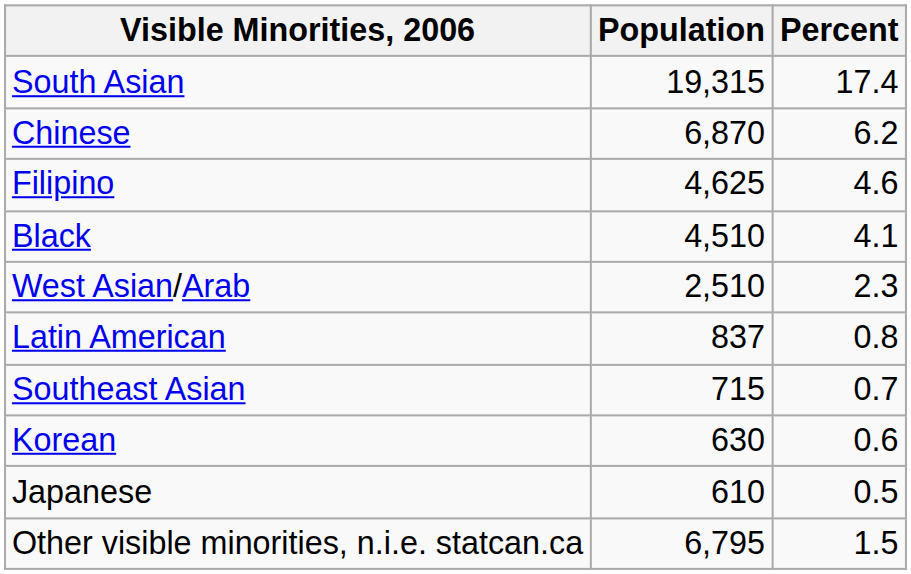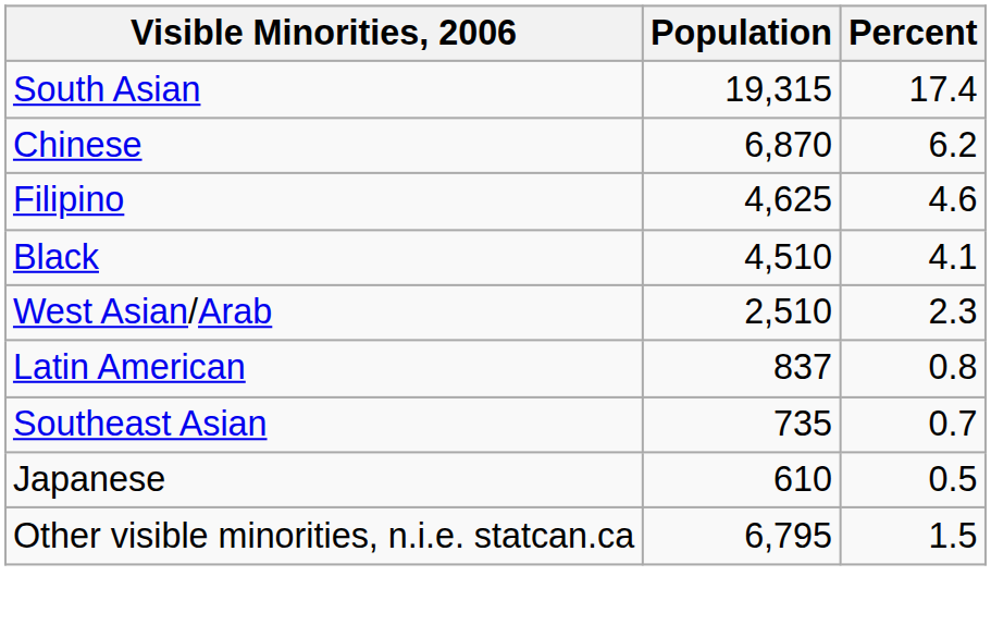Southeast Asian | Population: 715 -> 735
- row: Korean | 630 | 0.6
